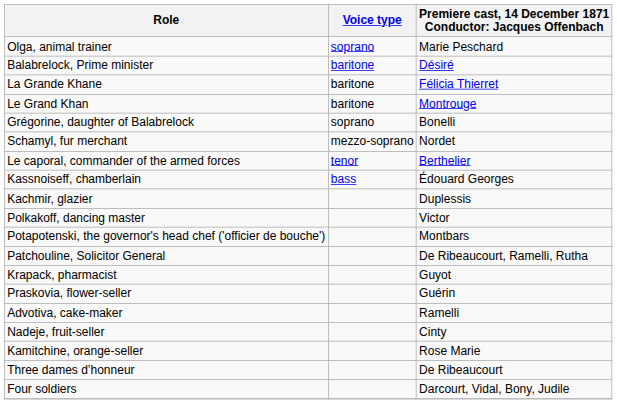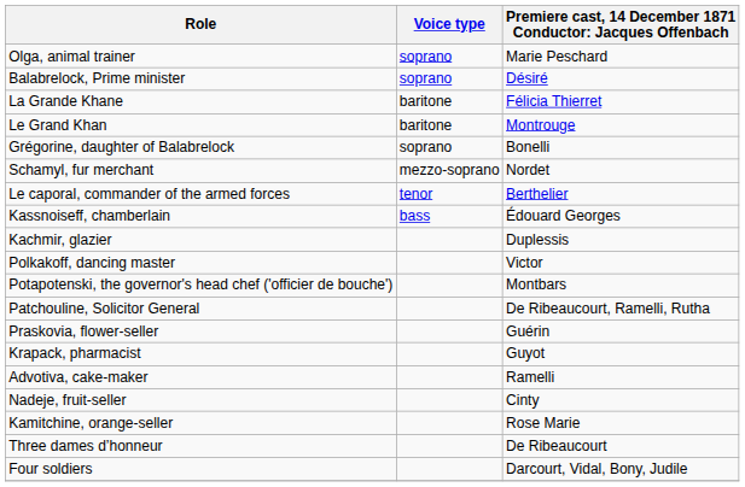Balabrelock, Prime minister | Voice type: baritone -> soprano
rows swapped: Krapack, pharmacist <-> Praskovia, flower-seller
